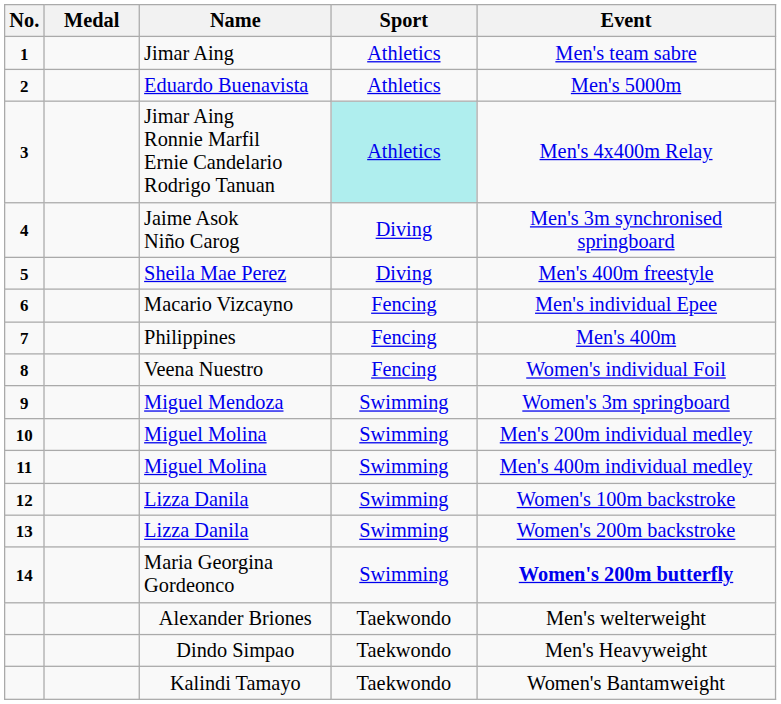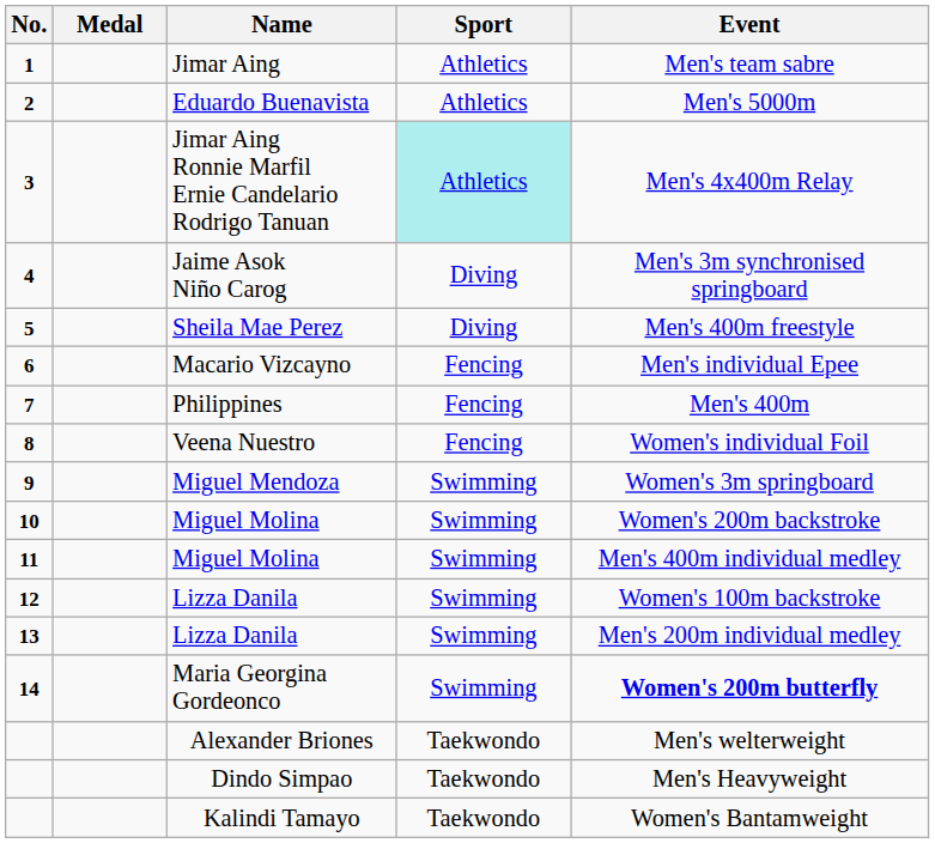10 | Event: Men's 200m individual medley -> Women's 200m backstroke
13 | Event: Women's 200m backstroke -> Men's 200m individual medley
